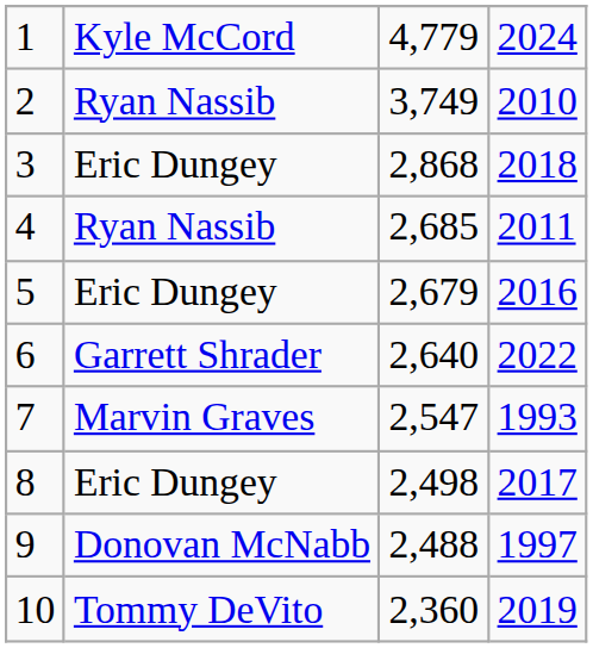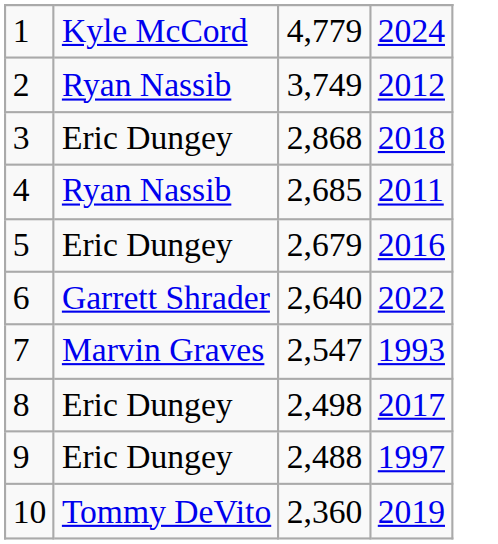2 | column 4: 2010 -> 2012
9 | column 2: Donovan McNabb -> Eric Dungey
